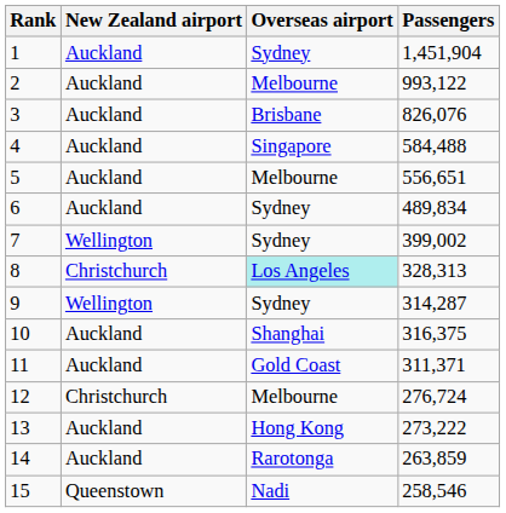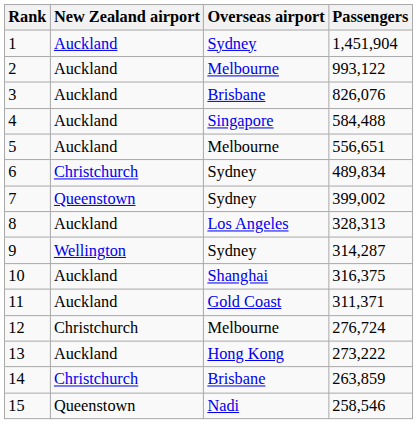6 | New Zealand airport: Auckland -> Christchurch
7 | New Zealand airport: Wellington -> Queenstown
8 | New Zealand airport: Christchurch -> Auckland
8 | Overseas airport: paleturquoise background -> no background
14 | New Zealand airport: Auckland -> Christchurch
14 | Overseas airport: Rarotonga -> Brisbane
